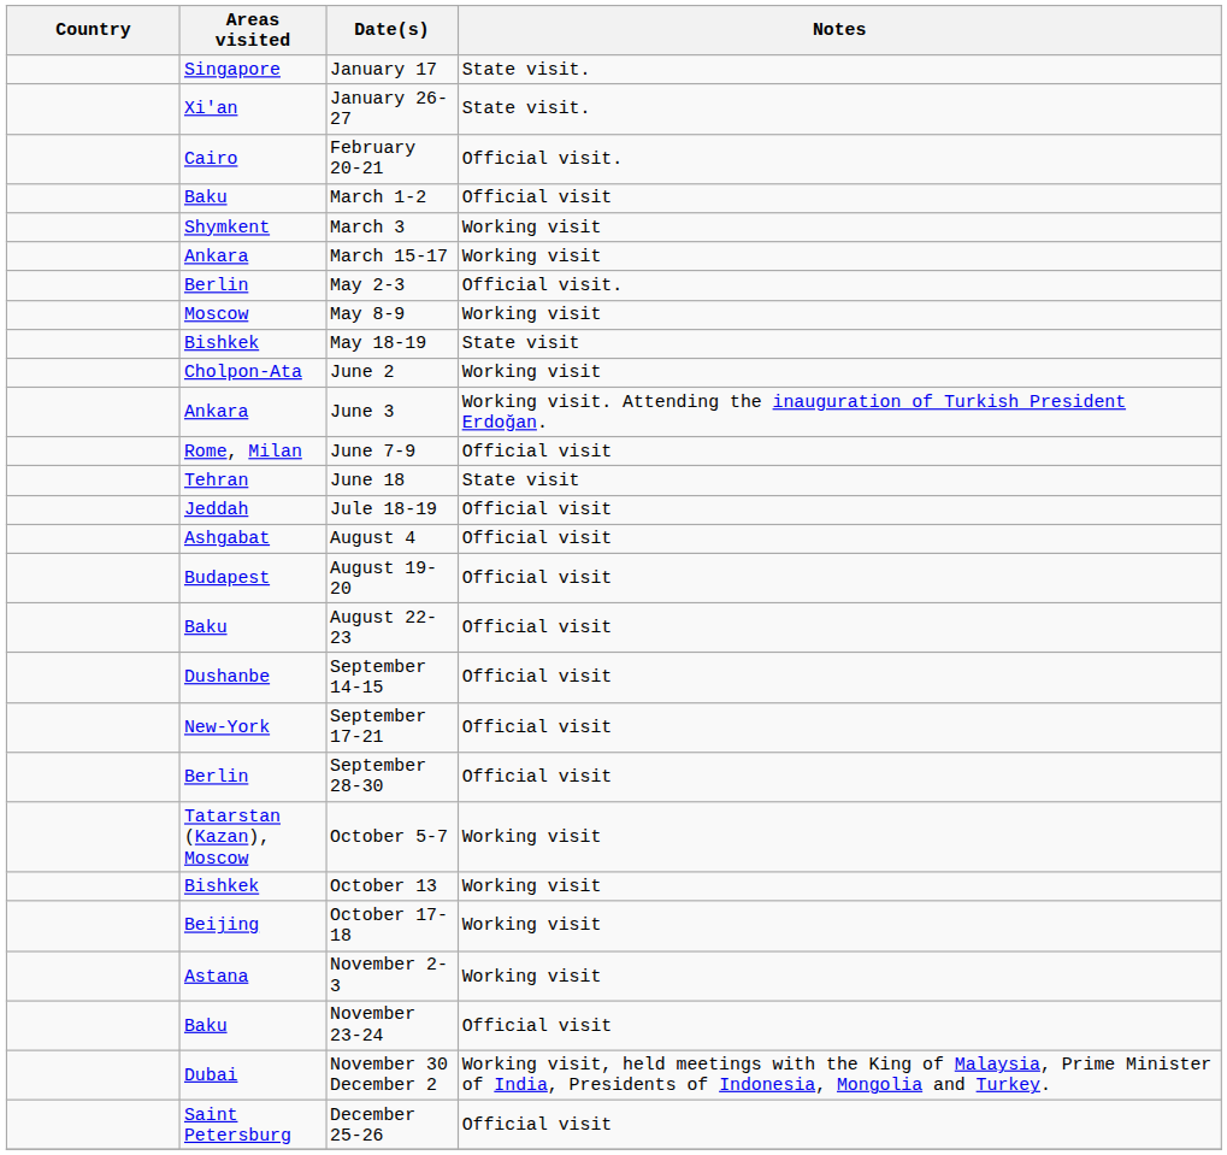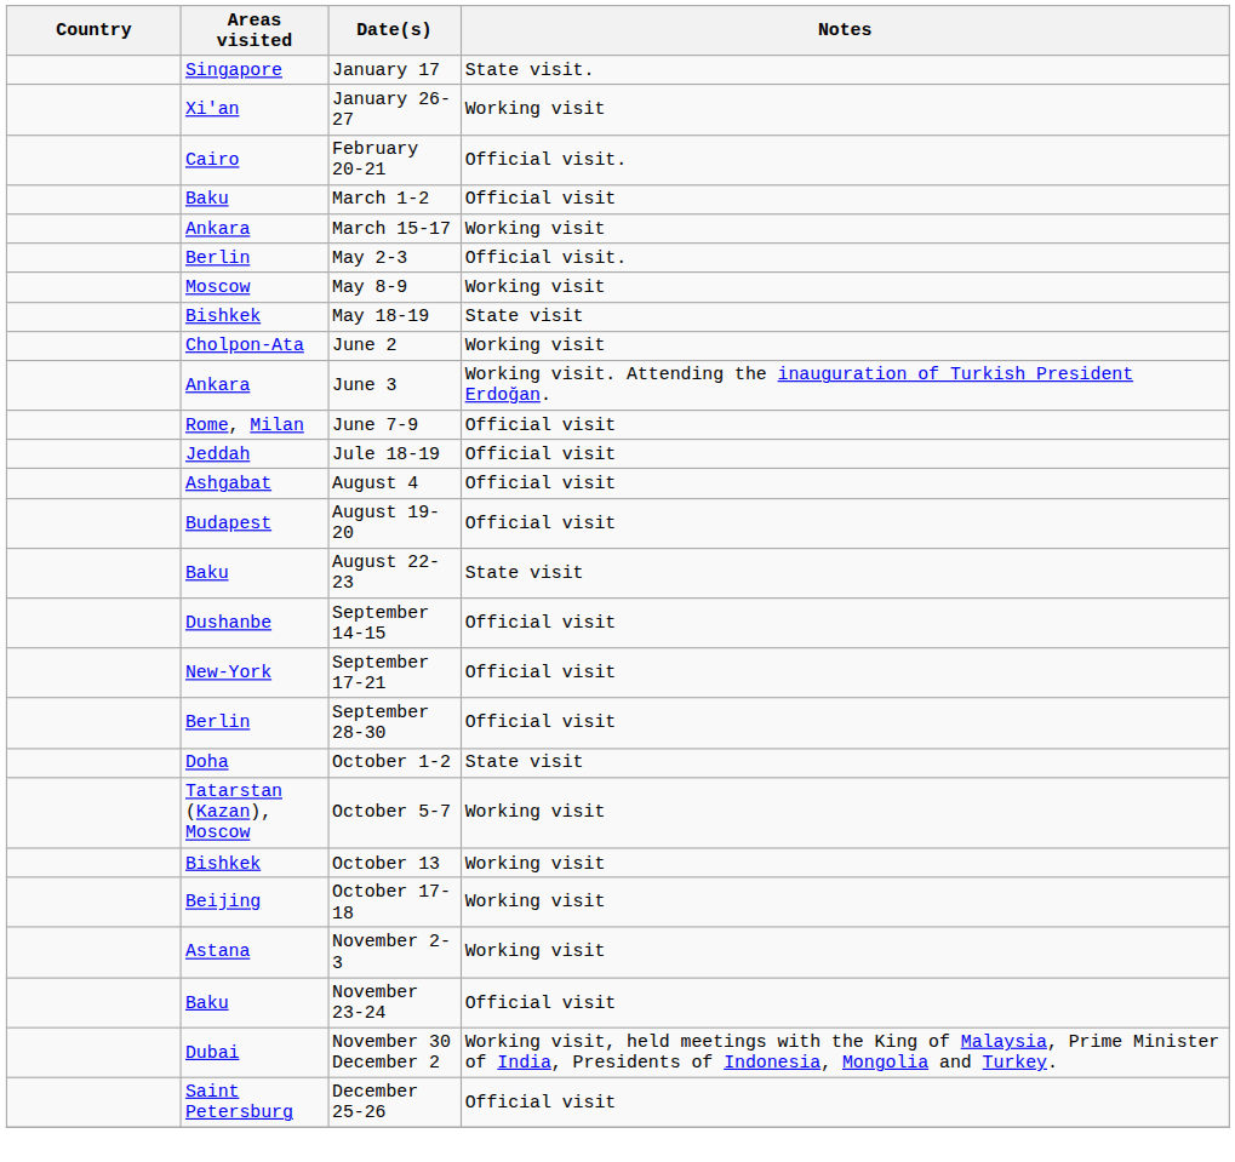January 26-27 | Notes: State visit. -> Working visit
- row: Shymkent | March 3 | Working visit
- row: Tehran | June 18 | State visit
August 22-23 | Notes: Official visit -> State visit
+ row: Doha | October 1-2 | State visit
